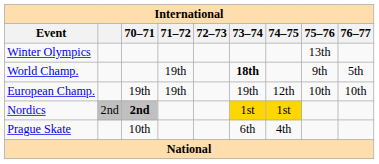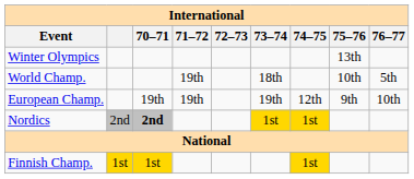World Champ. | 73–74: bold -> normal
World Champ. | 75–76: 9th -> 10th
European Champ. | 75–76: 10th -> 9th
- row: Prague Skate | 10th | 6th | 4th
+ row: Finnish Champ. | 1st | 1st | 1st
